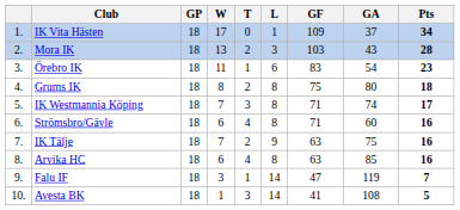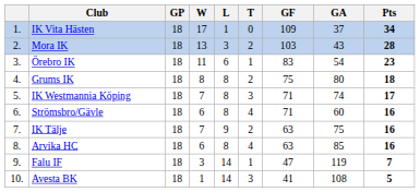columns swapped: T <-> L
